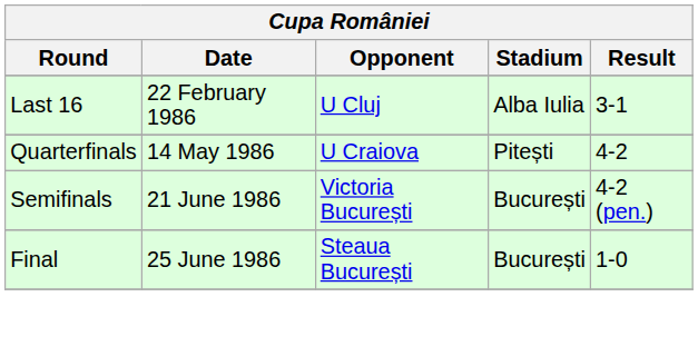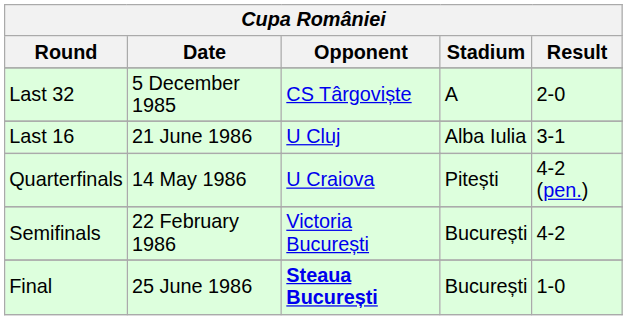+ row: Last 32 | 5 December 1985 | CS Târgoviște | A | 2-0
Last 16 | Date: 22 February 1986 -> 21 June 1986
Quarterfinals | Result: 4-2 -> 4-2 (pen.)
Semifinals | Date: 21 June 1986 -> 22 February 1986
Semifinals | Result: 4-2 (pen.) -> 4-2
Final | Opponent: normal -> bold
